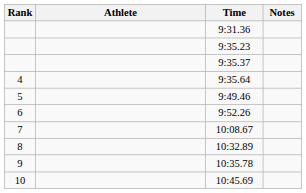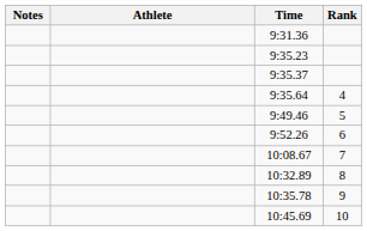columns swapped: Rank <-> Notes
